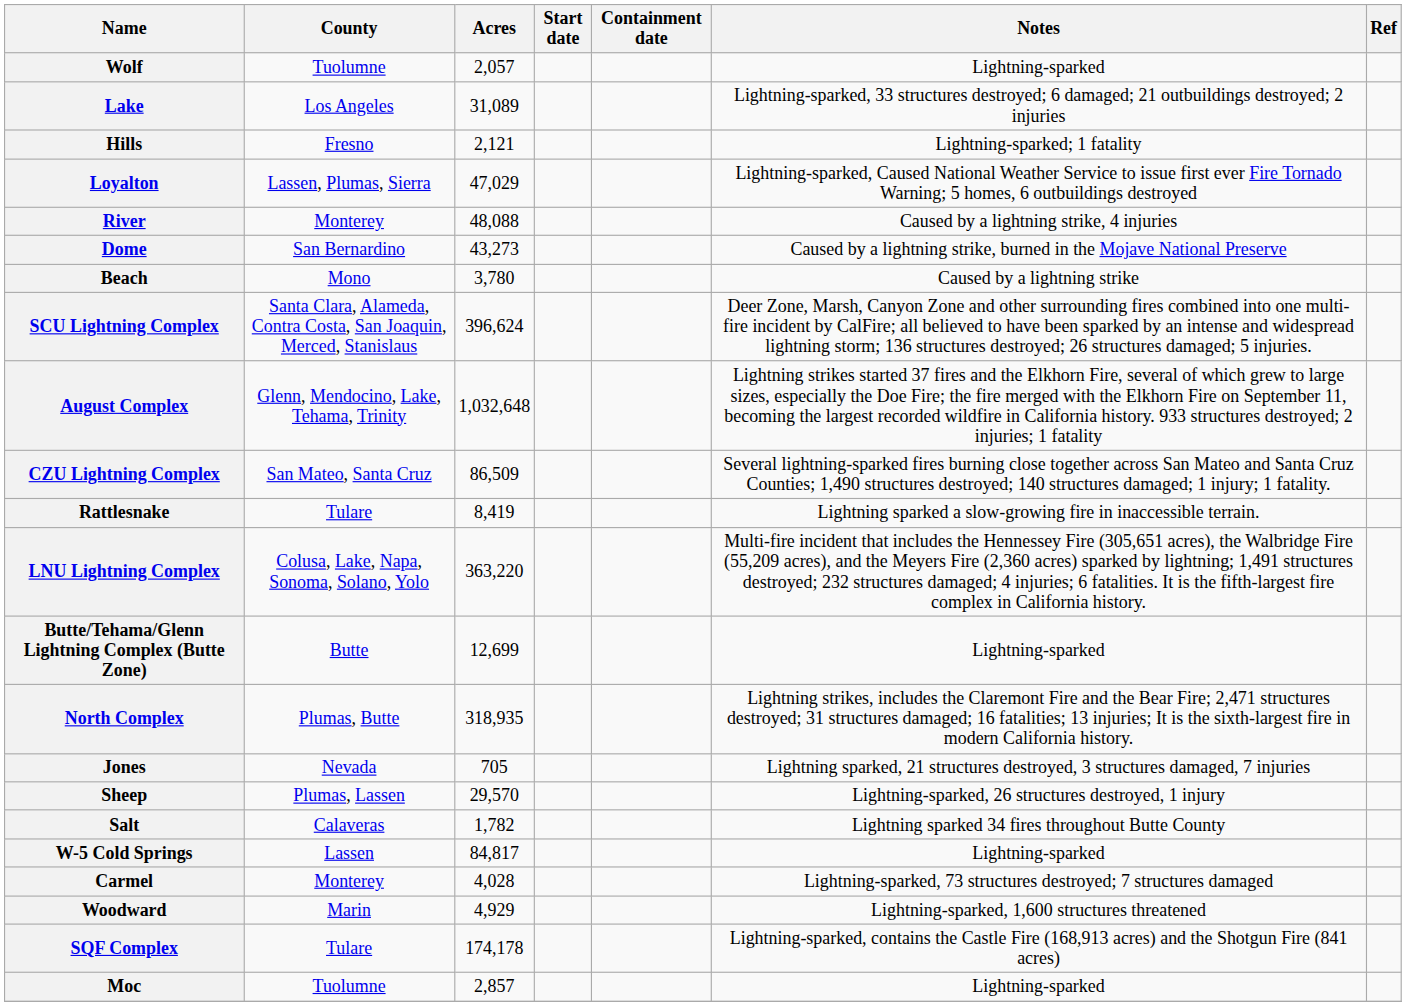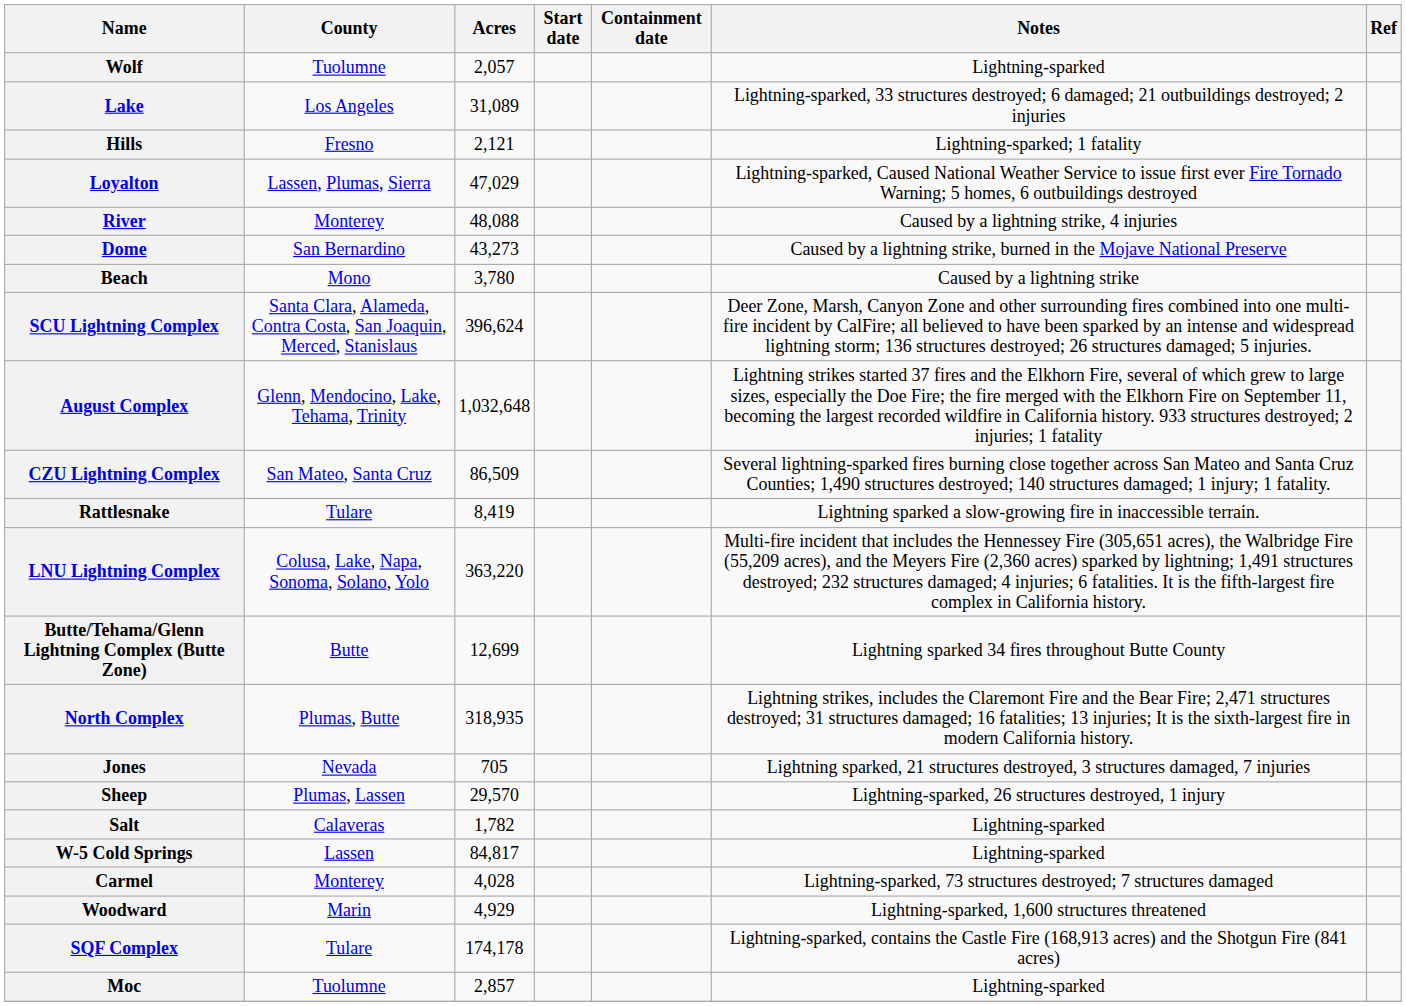Butte/Tehama/Glenn Lightning Complex (Butte Zone) | Notes: Lightning-sparked -> Lightning sparked 34 fires throughout Butte County
Salt | Notes: Lightning sparked 34 fires throughout Butte County -> Lightning-sparked
